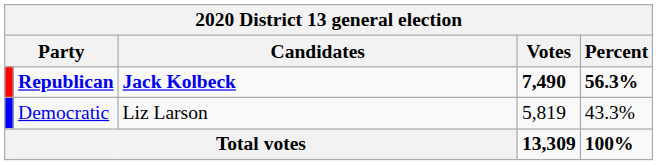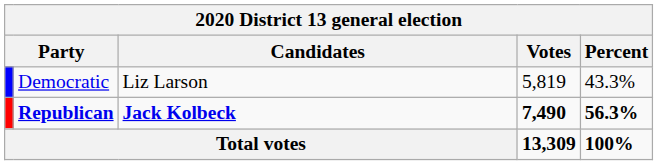rows swapped: Republican <-> Democratic
